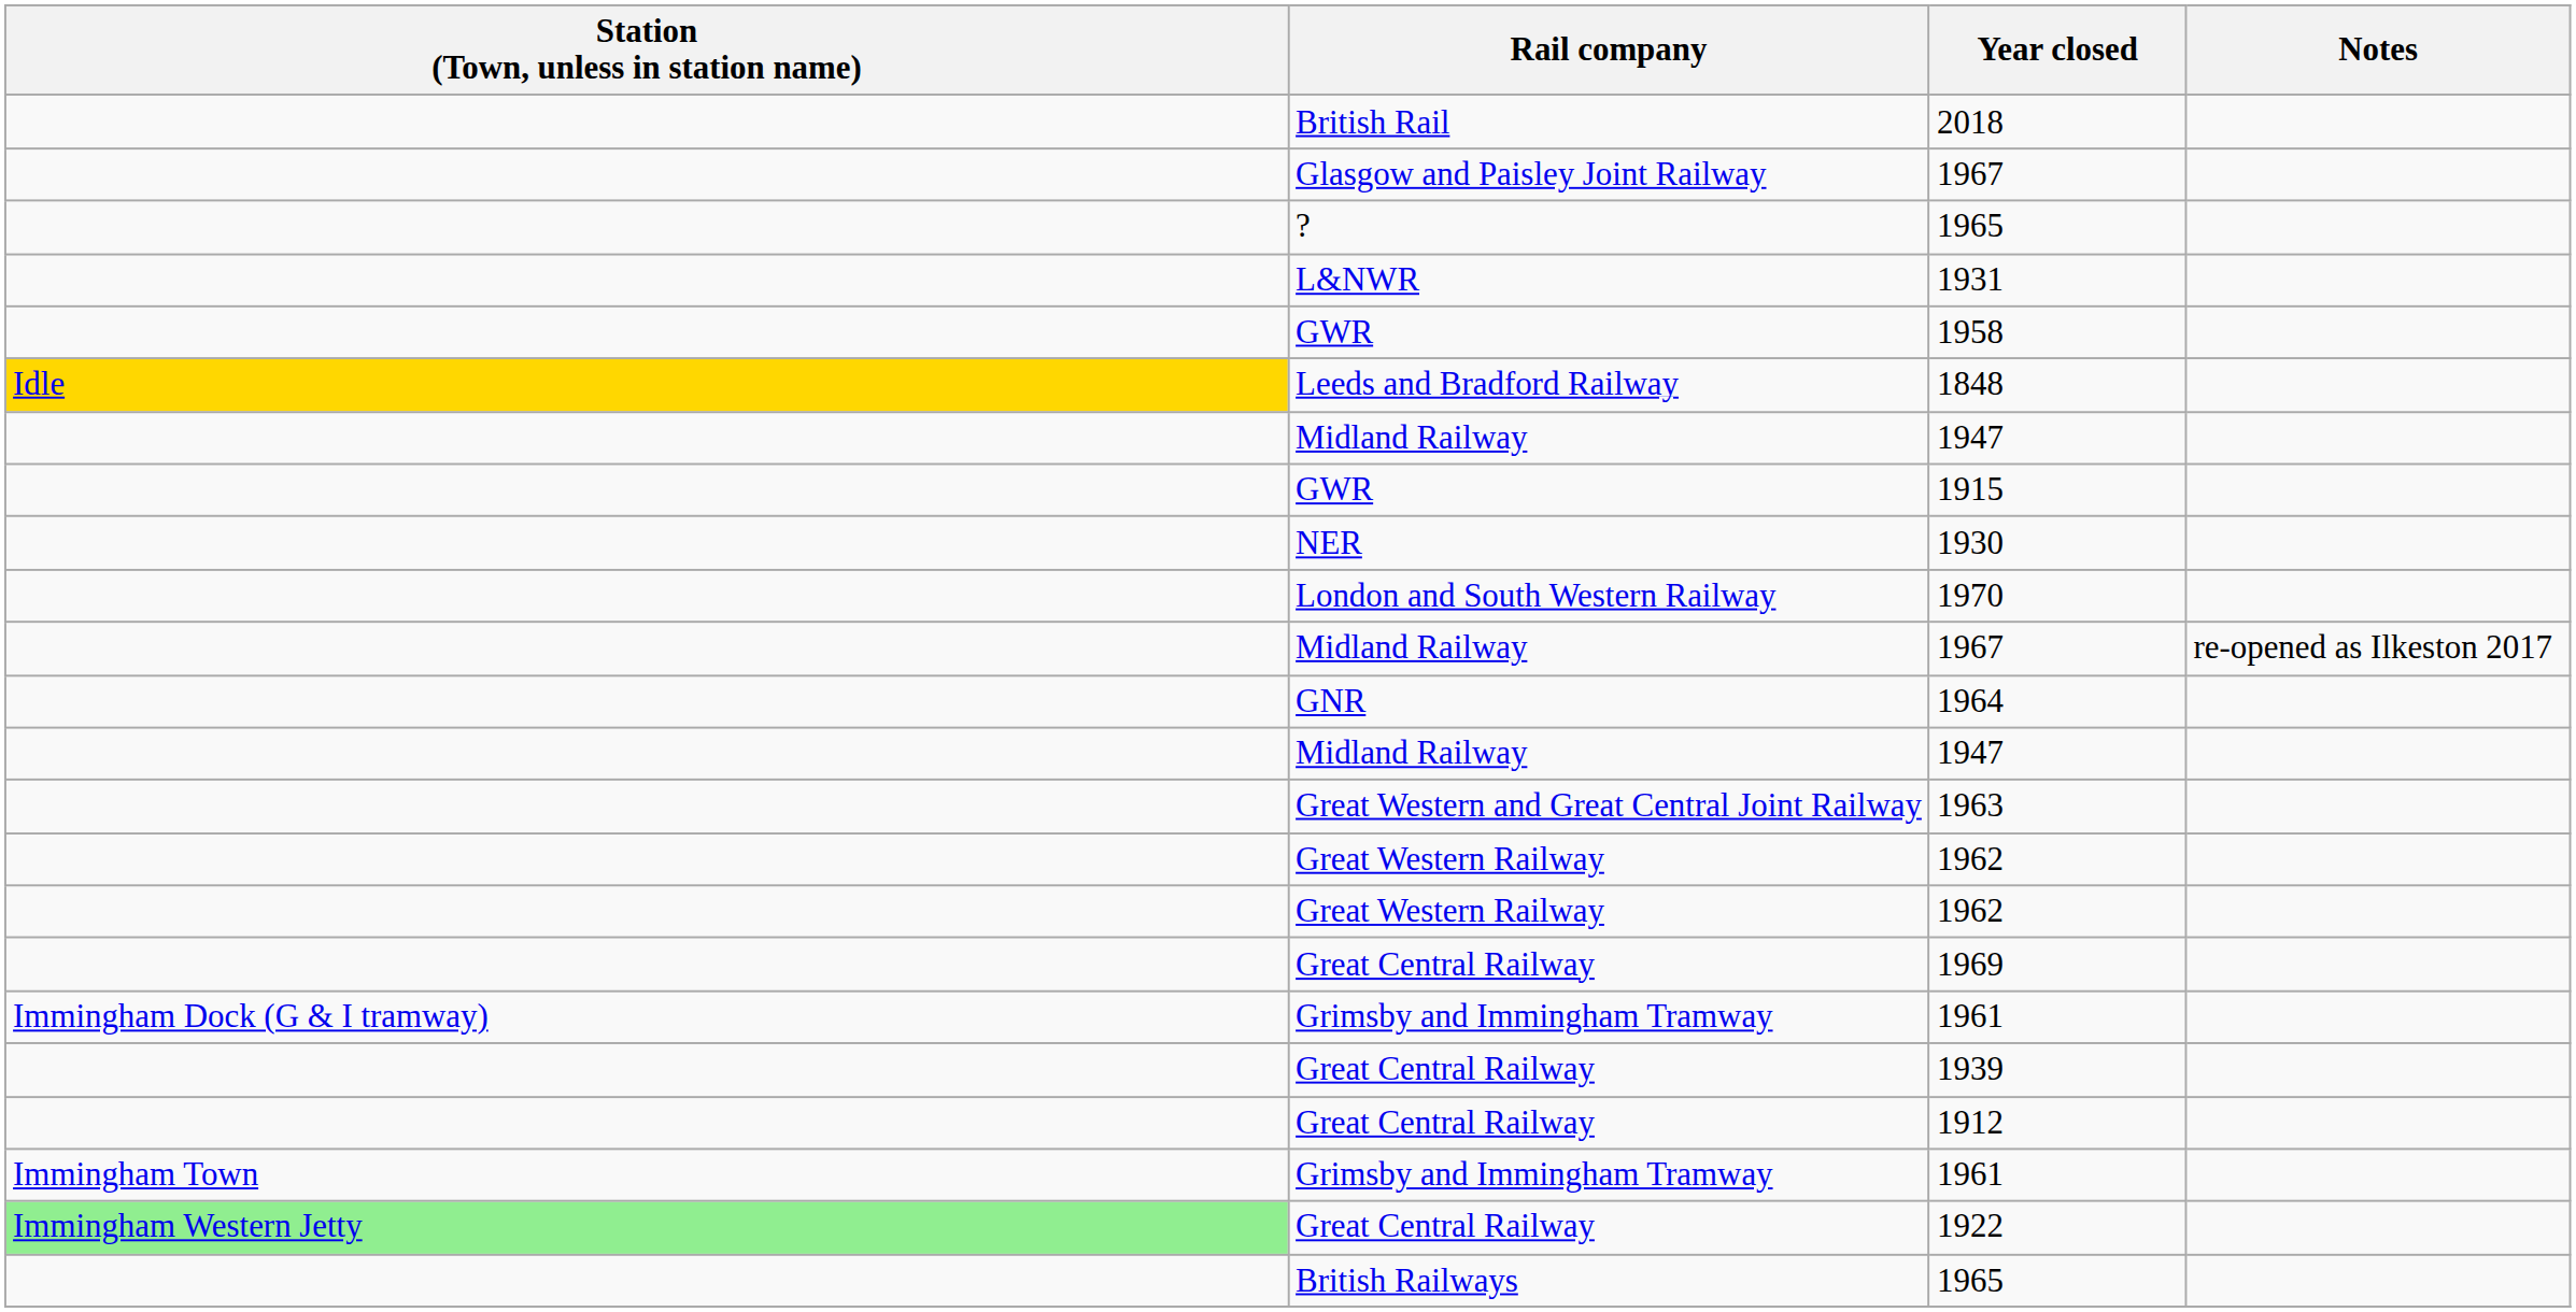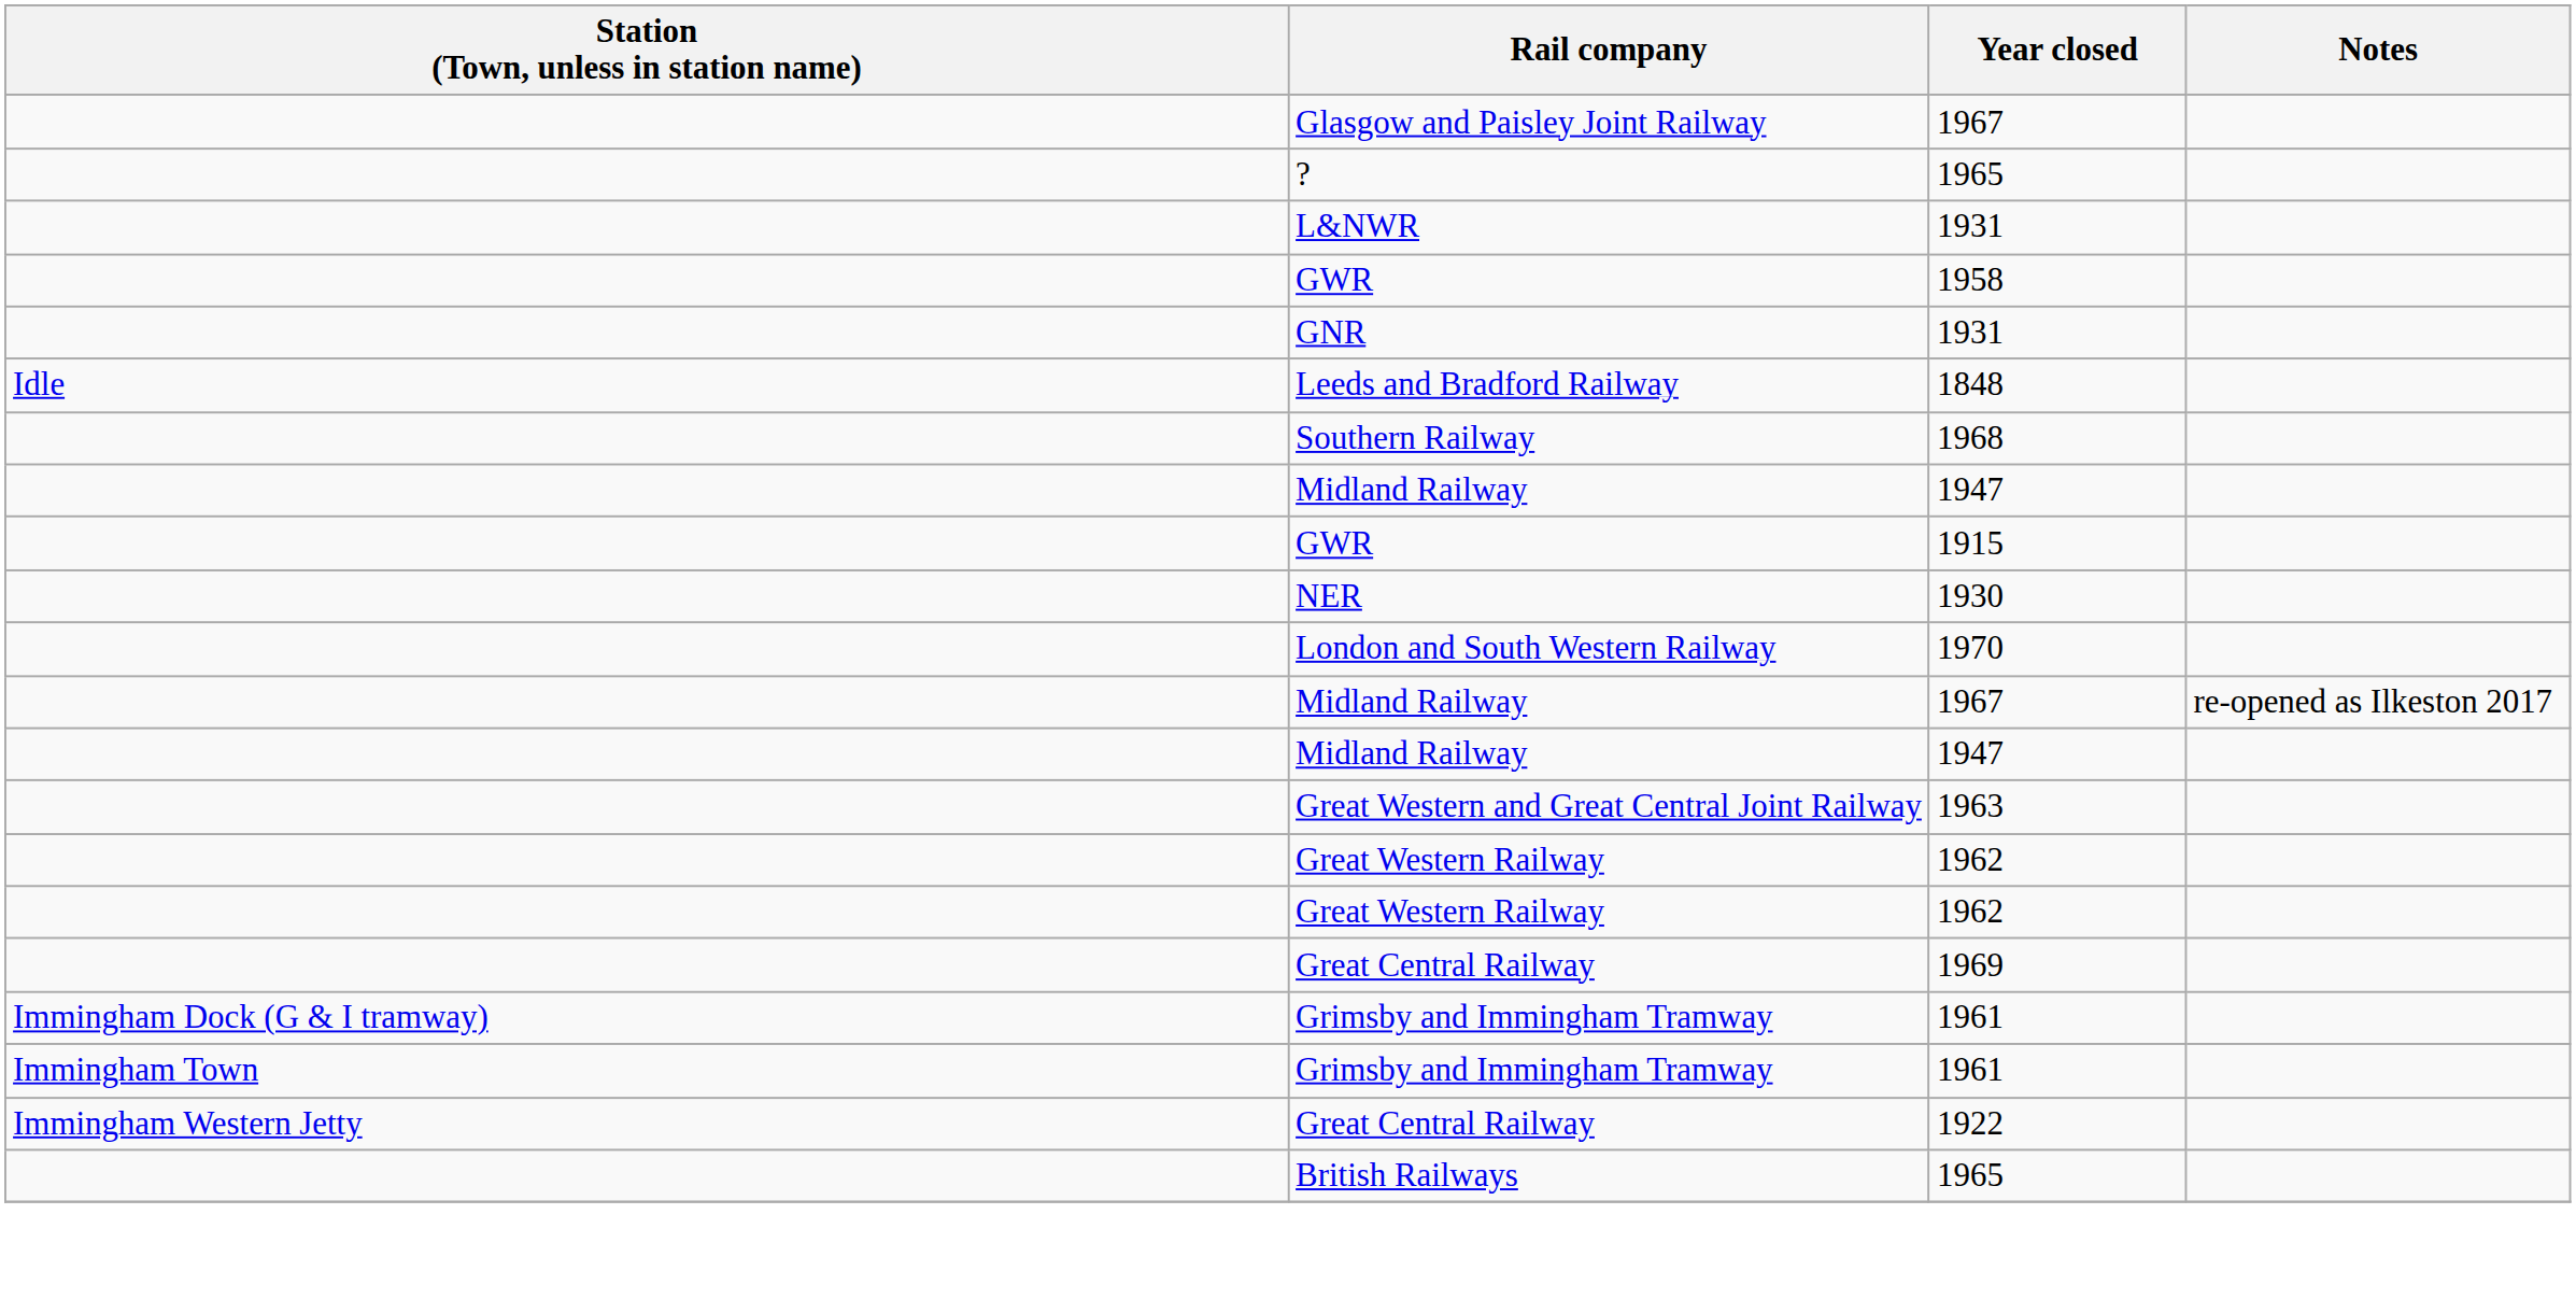- row: British Rail | 2018
+ row: GNR | 1931
1848 | Station (Town, unless in station name): gold background -> no background
+ row: Southern Railway | 1968
- row: GNR | 1964
- row: Great Central Railway | 1939
- row: Great Central Railway | 1912
1922 | Station (Town, unless in station name): lightgreen background -> no background
